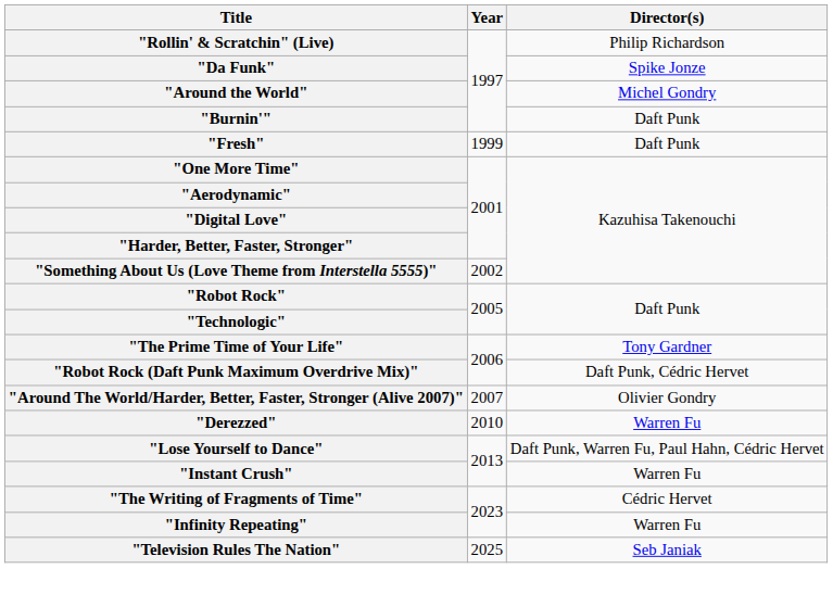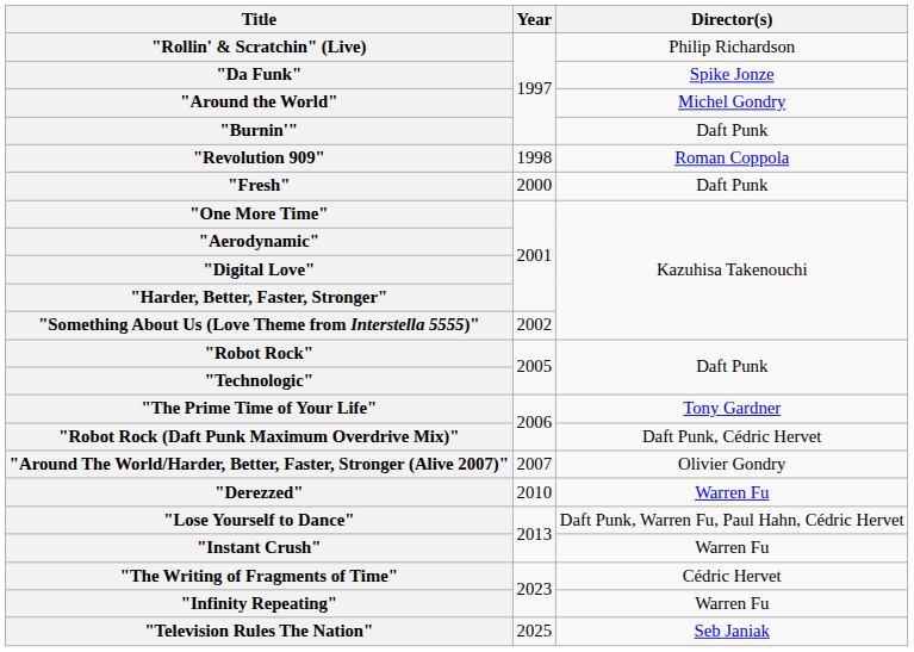+ row: "Revolution 909" | 1998 | Roman Coppola
"Fresh" | Year: 1999 -> 2000
